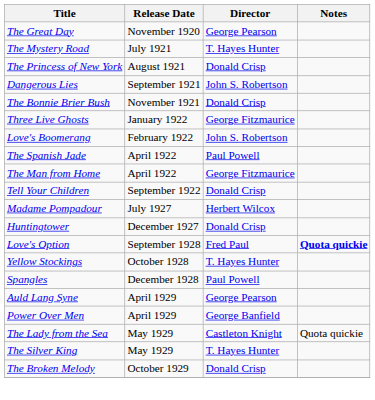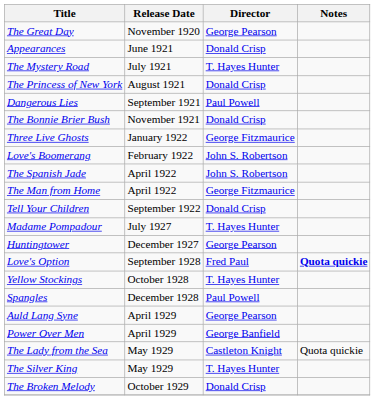+ row: Appearances | June 1921 | Donald Crisp
Dangerous Lies | Director: John S. Robertson -> Paul Powell
The Spanish Jade | Director: Paul Powell -> John S. Robertson
Madame Pompadour | Director: Herbert Wilcox -> T. Hayes Hunter
Huntingtower | Director: Donald Crisp -> George Pearson
